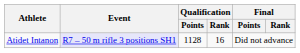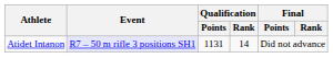Atidet Intanon | Qualification / Points: 1128 -> 1131
Atidet Intanon | Qualification / Rank: 16 -> 14
